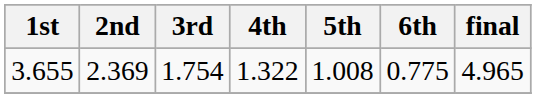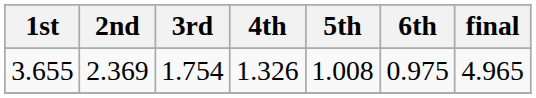3.655 | 4th: 1.322 -> 1.326
3.655 | 6th: 0.775 -> 0.975
